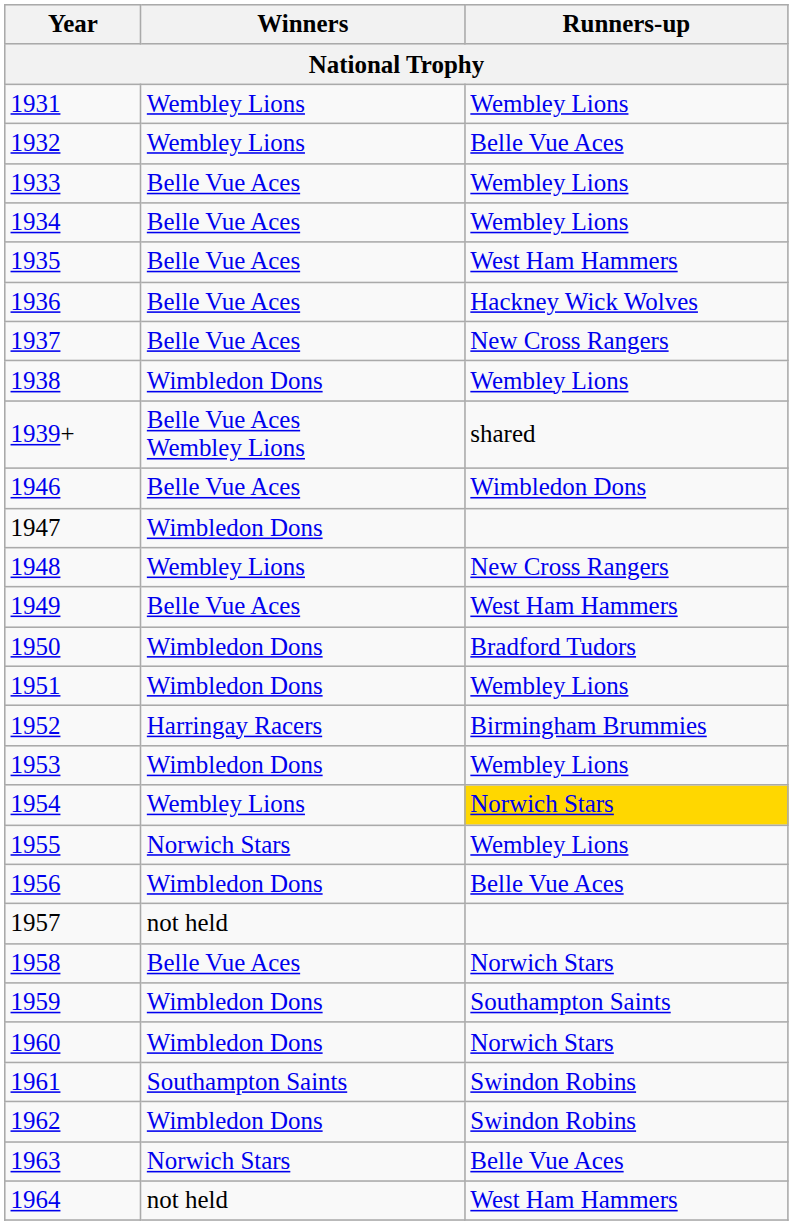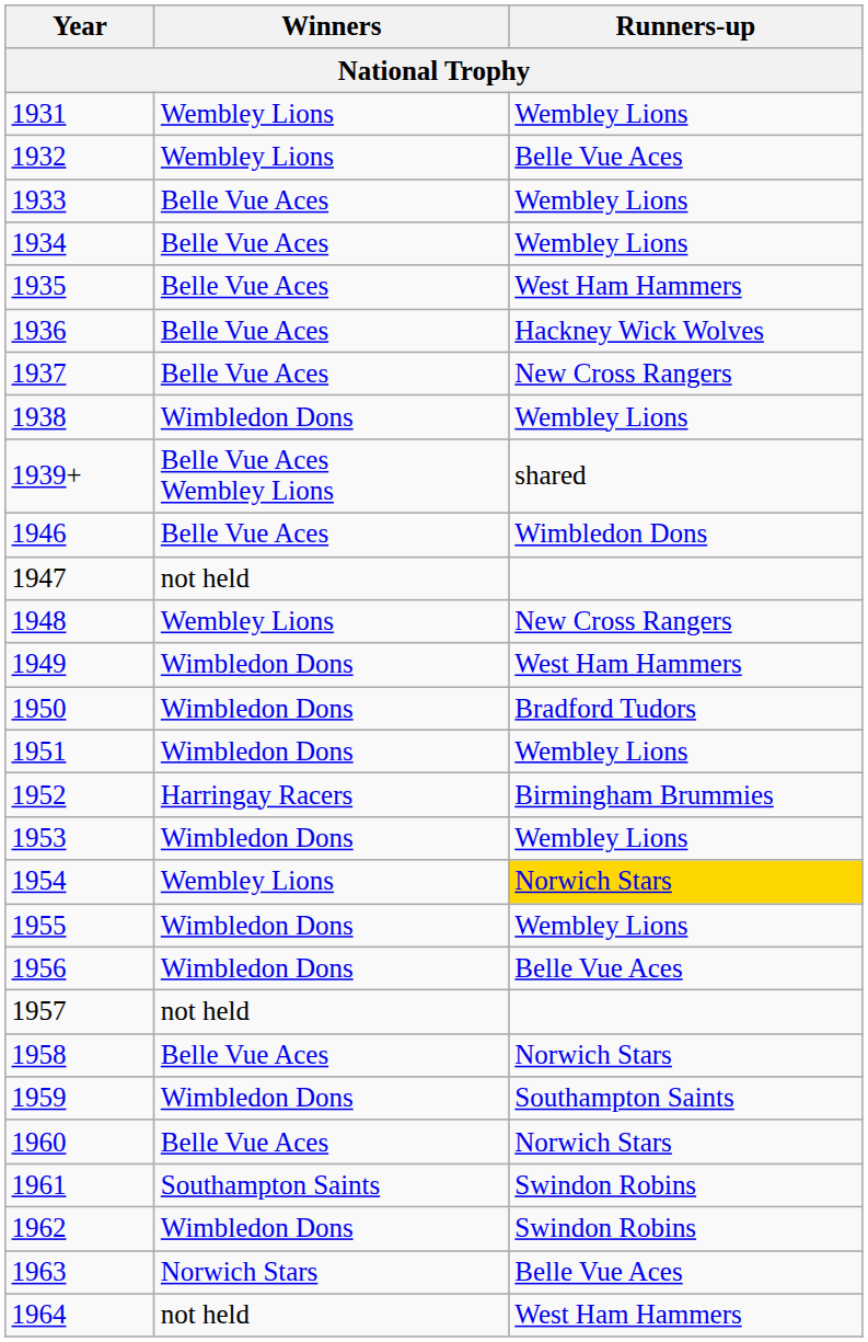1947 | Winners: Wimbledon Dons -> not held
1949 | Winners: Belle Vue Aces -> Wimbledon Dons
1955 | Winners: Norwich Stars -> Wimbledon Dons
1960 | Winners: Wimbledon Dons -> Belle Vue Aces
